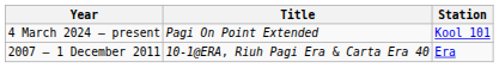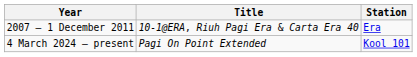rows swapped: 2007 – 1 December 2011 <-> 4 March 2024 – present
